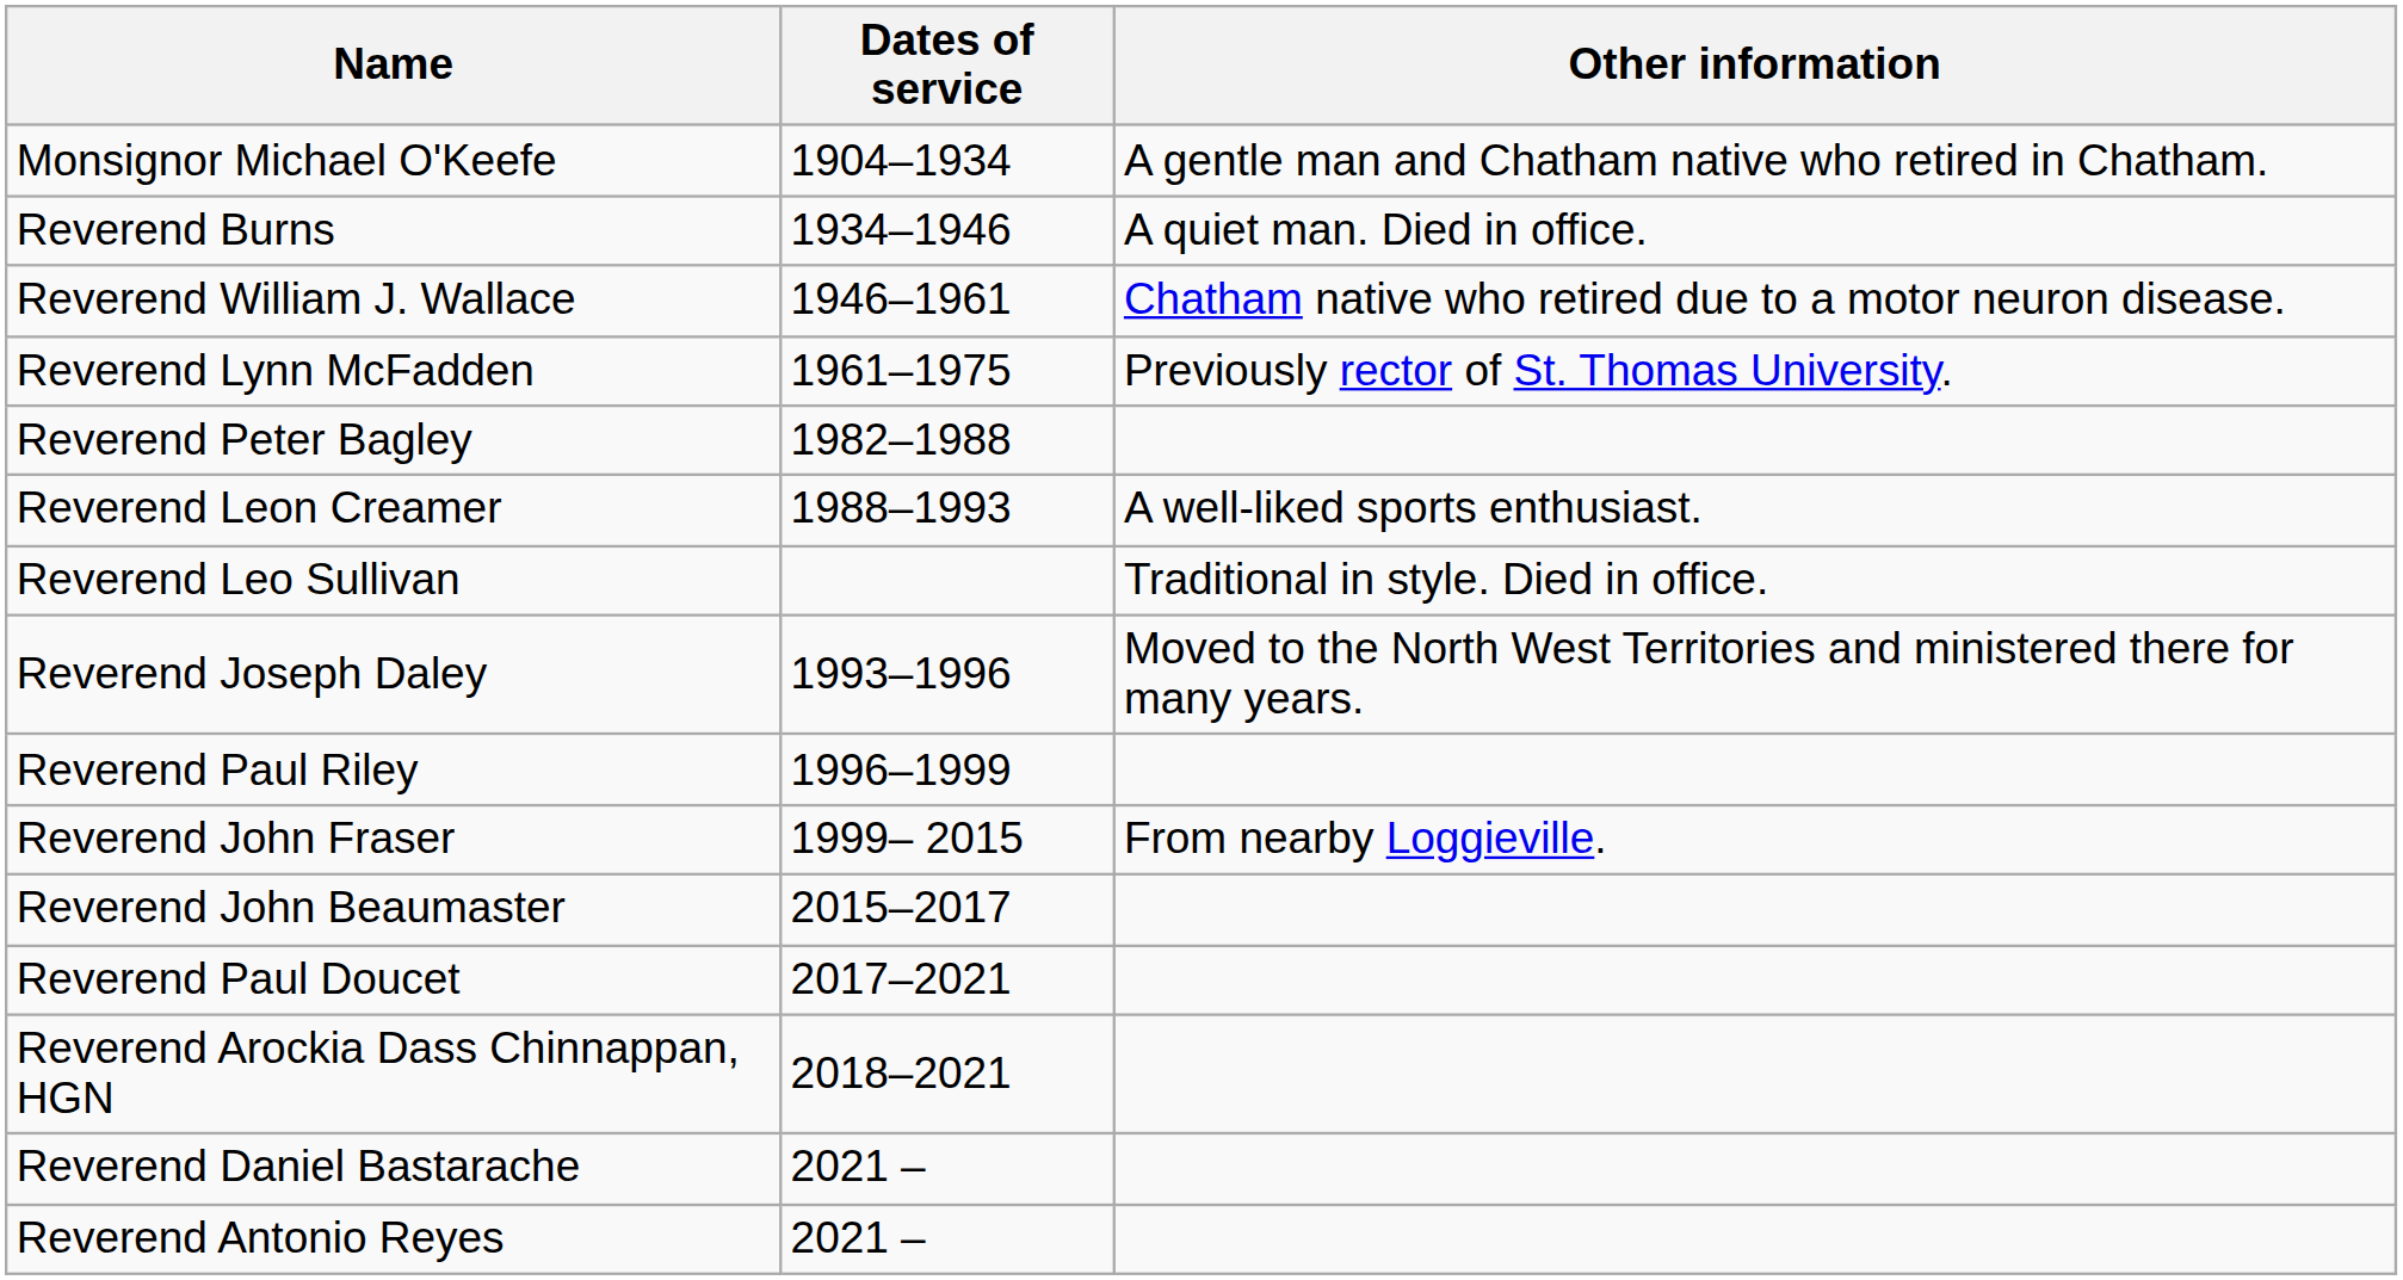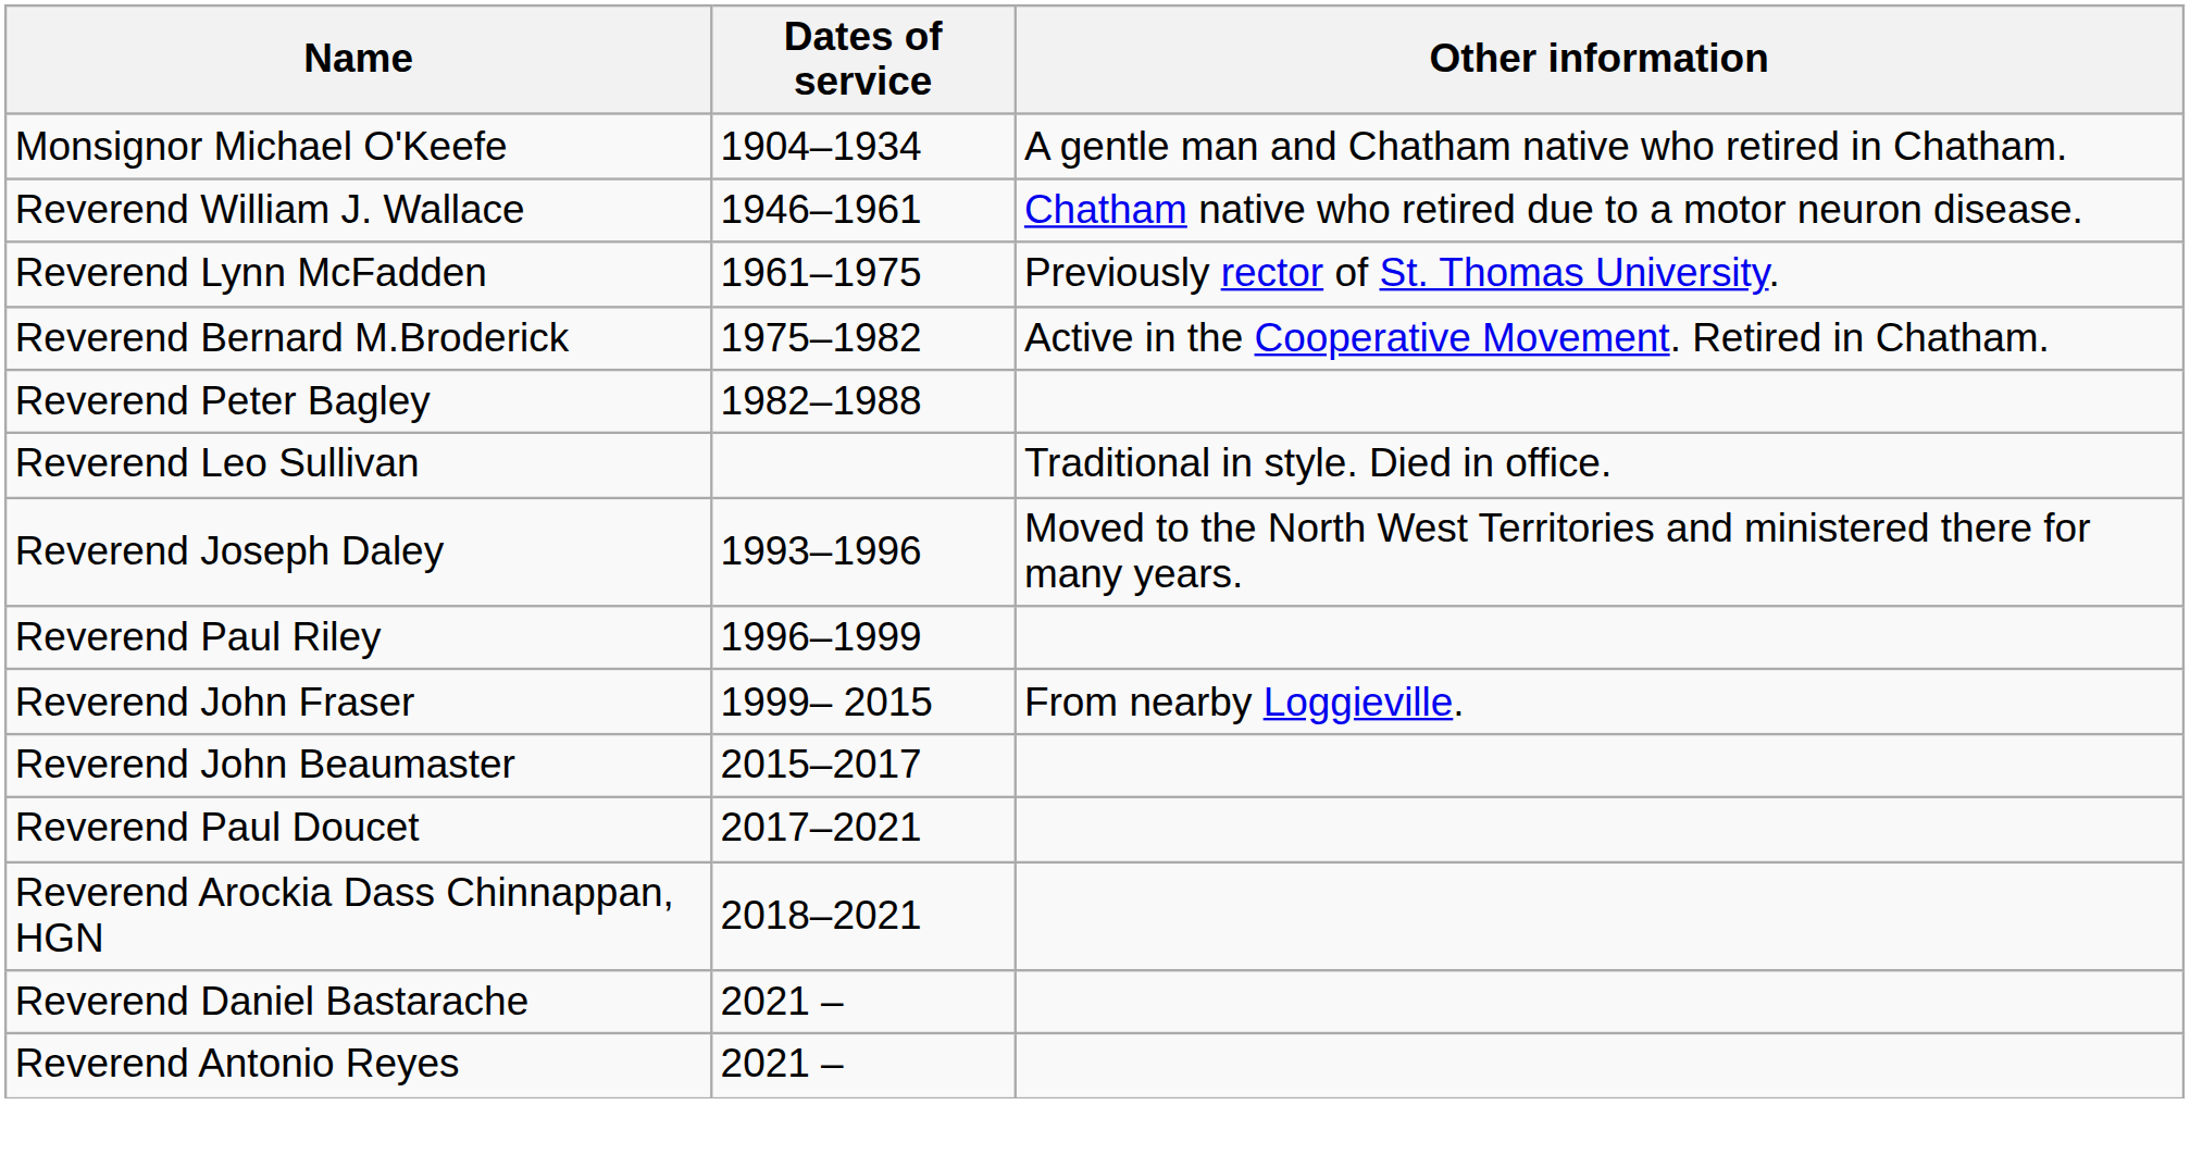- row: Reverend Burns | 1934–1946 | A quiet man. Died in office.
+ row: Reverend Bernard M.Broderick | 1975–1982 | Active in the Cooperative Movement. Retired in Chatham.
- row: Reverend Leon Creamer | 1988–1993 | A well-liked sports enthusiast.
